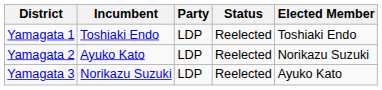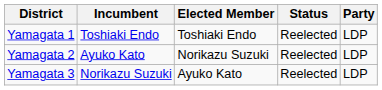columns swapped: Party <-> Elected Member
